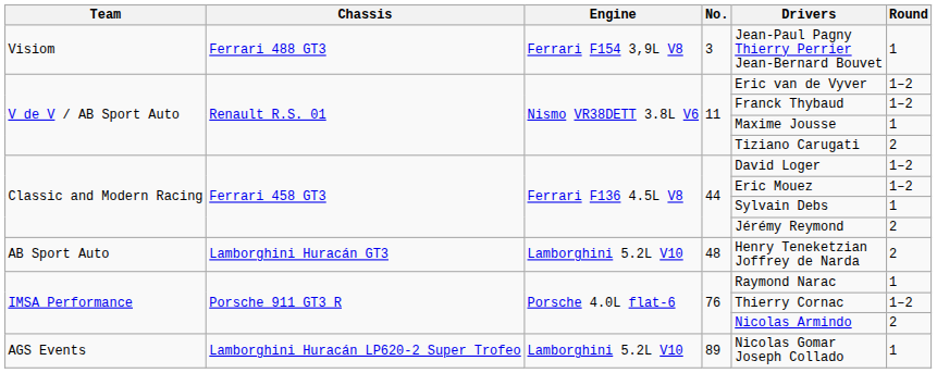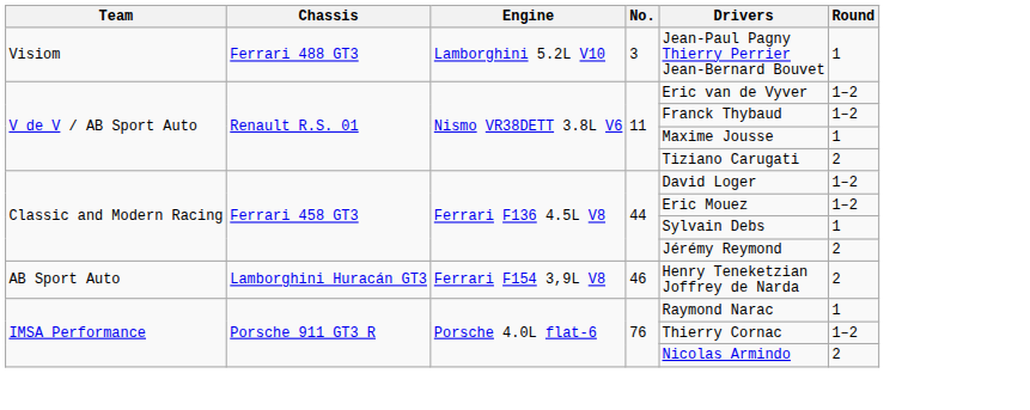Visiom | Engine: Ferrari F154 3,9L V8 -> Lamborghini 5.2L V10
AB Sport Auto | Engine: Lamborghini 5.2L V10 -> Ferrari F154 3,9L V8
AB Sport Auto | No.: 48 -> 46
- row: AGS Events | Lamborghini Huracán LP620-2 Super Trofeo | Lamborghini 5.2L V10 | 89 | Nicolas Gomar Joseph Collado | 1
